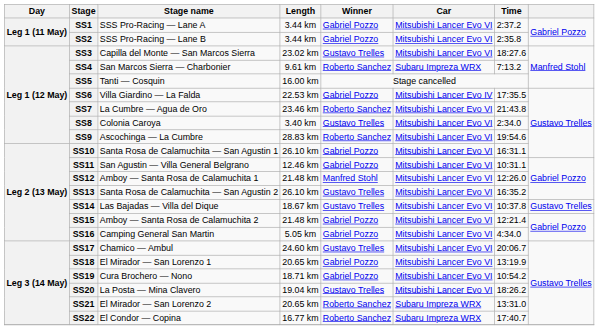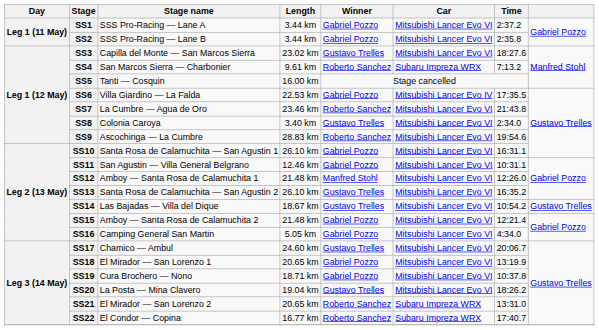SS14 | Time: 10:37.8 -> 10:54.2
SS19 | Time: 10:54.2 -> 10:37.8
